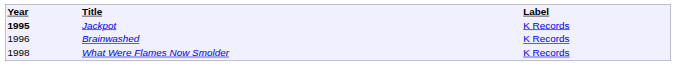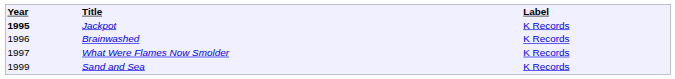What Were Flames Now Smolder | column 1: 1998 -> 1997
+ row: 1999 | Sand and Sea | K Records
